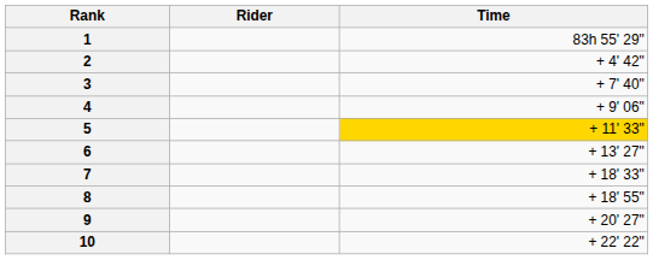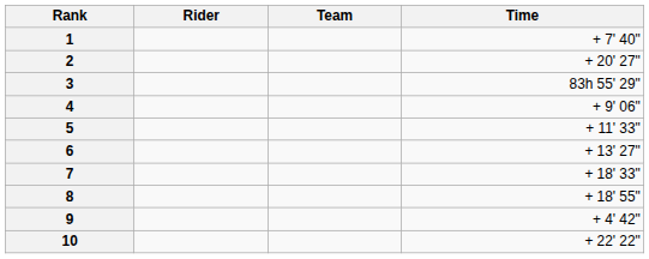+ column: Team
1 | Time: 83h 55' 29" -> + 7' 40"
2 | Time: + 4' 42" -> + 20' 27"
3 | Time: + 7' 40" -> 83h 55' 29"
5 | Time: gold background -> no background
9 | Time: + 20' 27" -> + 4' 42"
